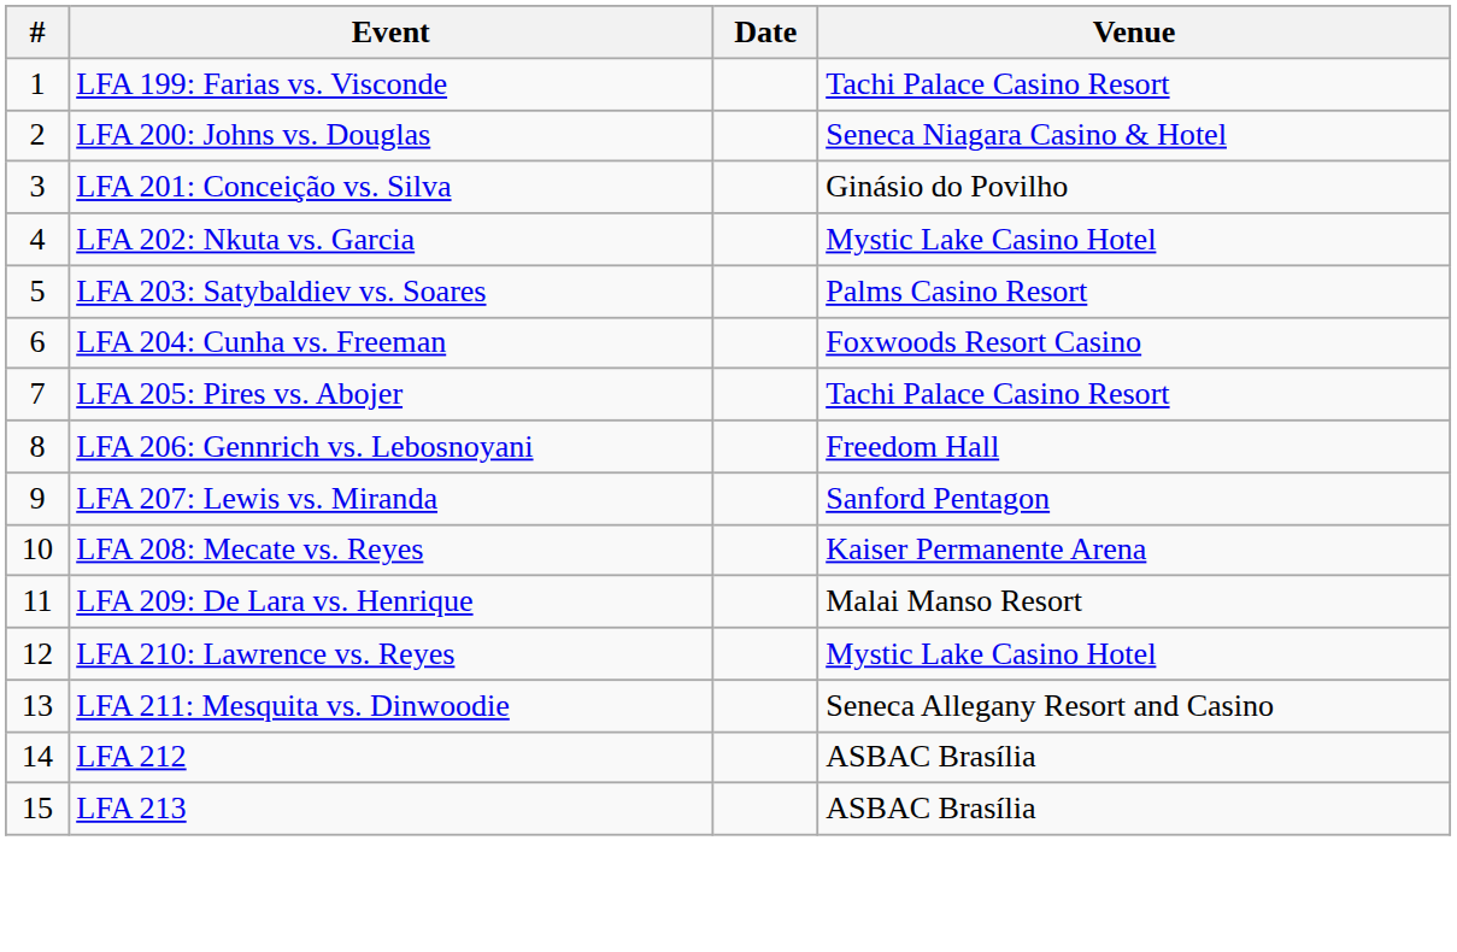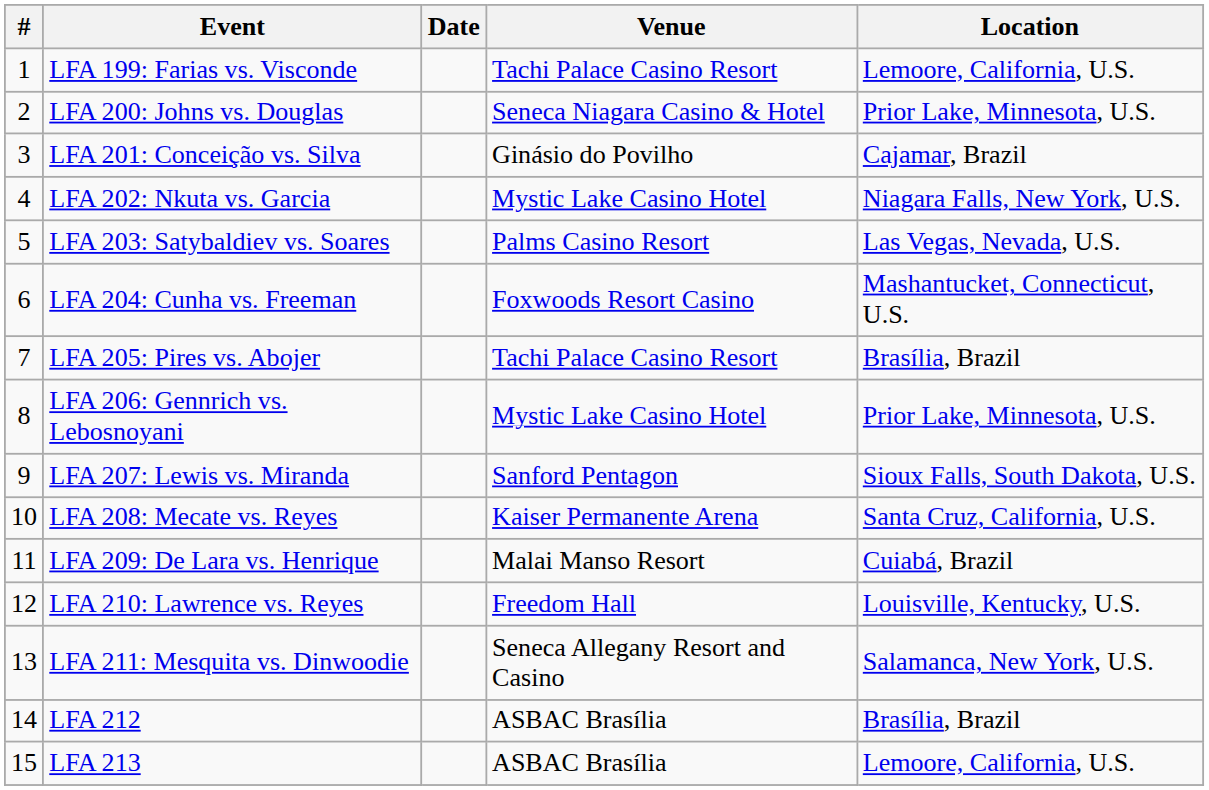+ column: Location | Lemoore, California, U.S. | Prior Lake, Minnesota, U.S. | Cajamar, Brazil | Niagara Falls, New York, U.S. | Las Vegas, Nevada, U.S. | Mashantucket, Connecticut, U.S. | Brasília, Brazil | Prior Lake, Minnesota, U.S. | Sioux Falls, South Dakota, U.S. | Santa Cruz, California, U.S. | Cuiabá, Brazil | Louisville, Kentucky, U.S. | Salamanca, New York, U.S. | Brasília, Brazil | Lemoore, California, U.S.
LFA 206: Gennrich vs. Lebosnoyani | Venue: Freedom Hall -> Mystic Lake Casino Hotel
LFA 210: Lawrence vs. Reyes | Venue: Mystic Lake Casino Hotel -> Freedom Hall
